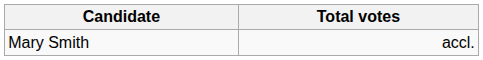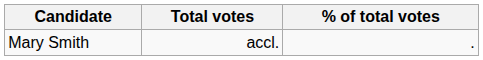+ column: % of total votes | .
